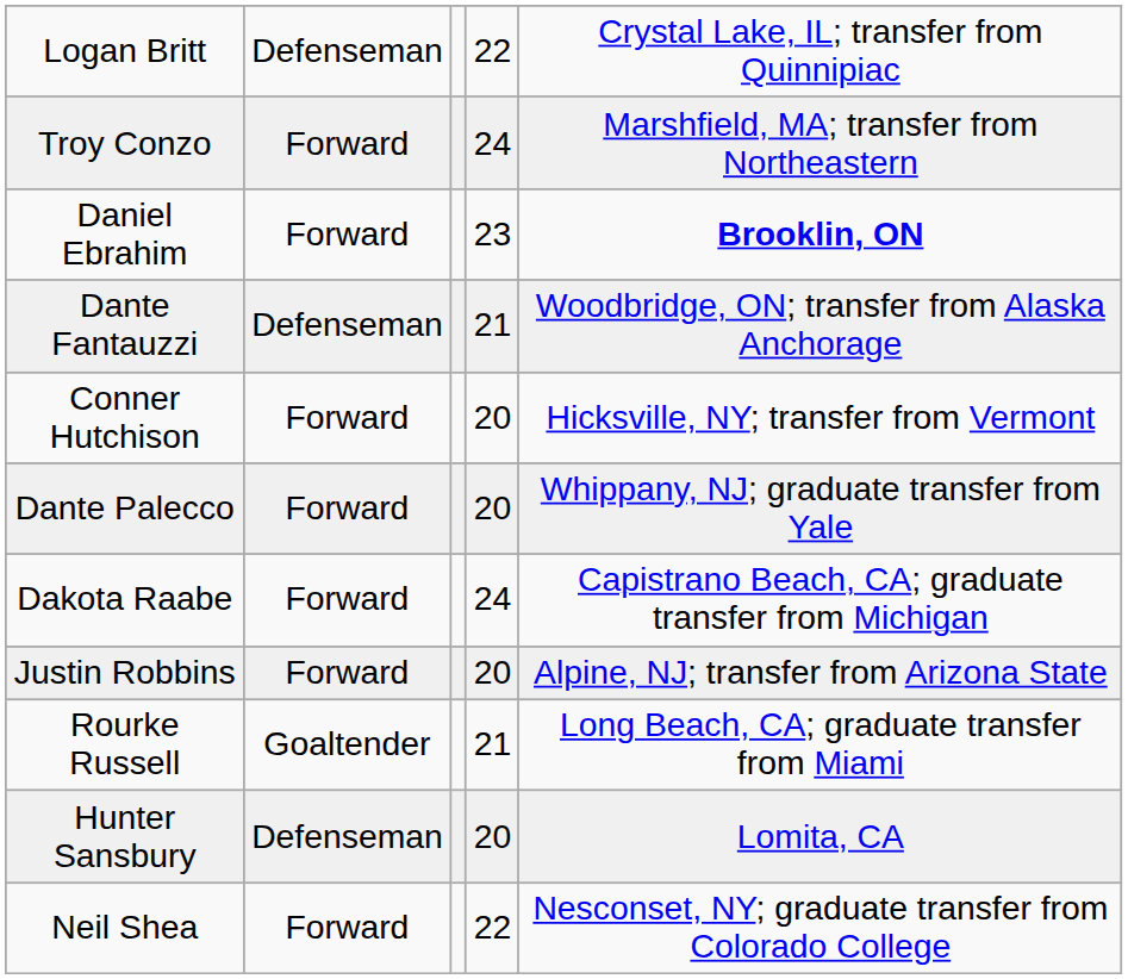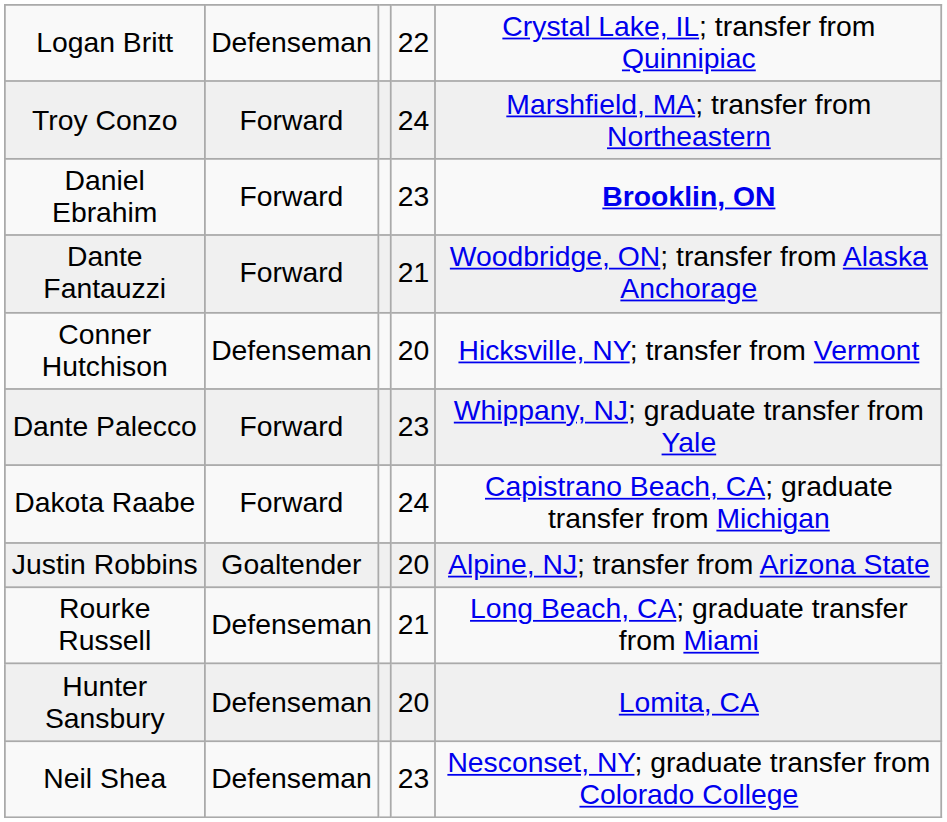Dante Fantauzzi | column 2: Defenseman -> Forward
Conner Hutchison | column 2: Forward -> Defenseman
Dante Palecco | column 4: 20 -> 23
Justin Robbins | column 2: Forward -> Goaltender
Rourke Russell | column 2: Goaltender -> Defenseman
Neil Shea | column 2: Forward -> Defenseman
Neil Shea | column 4: 22 -> 23
